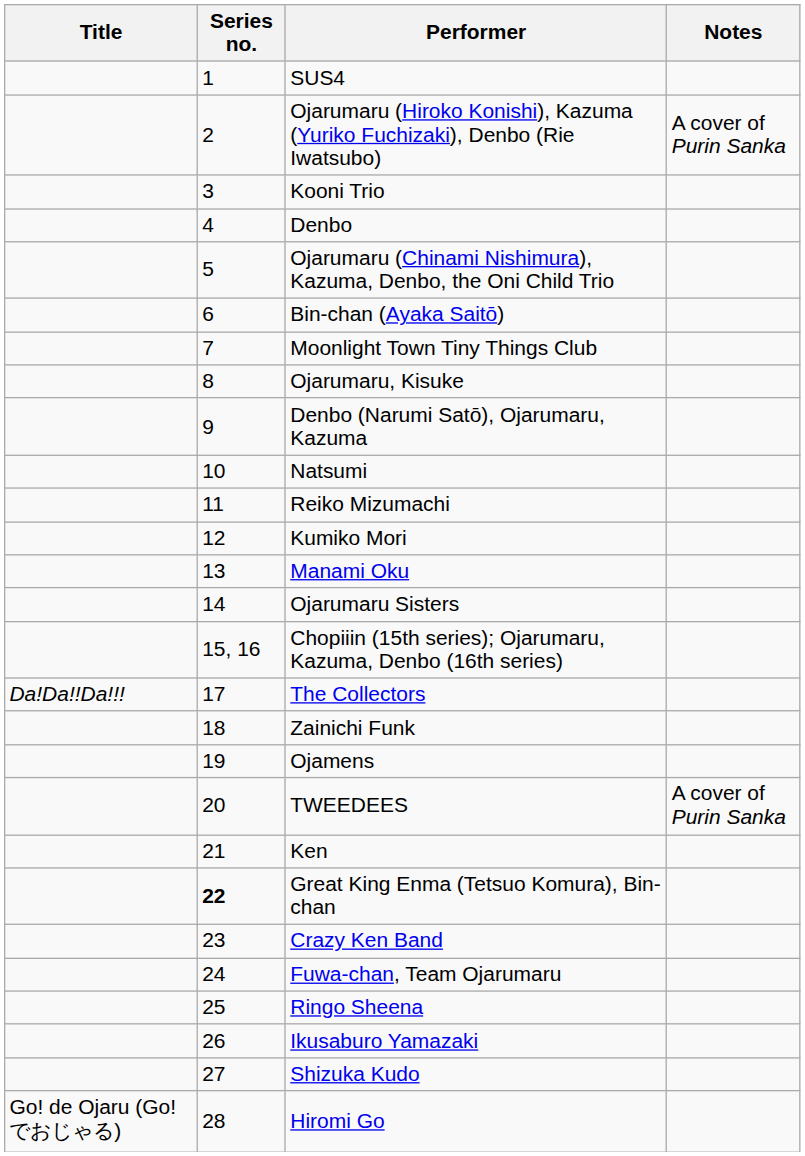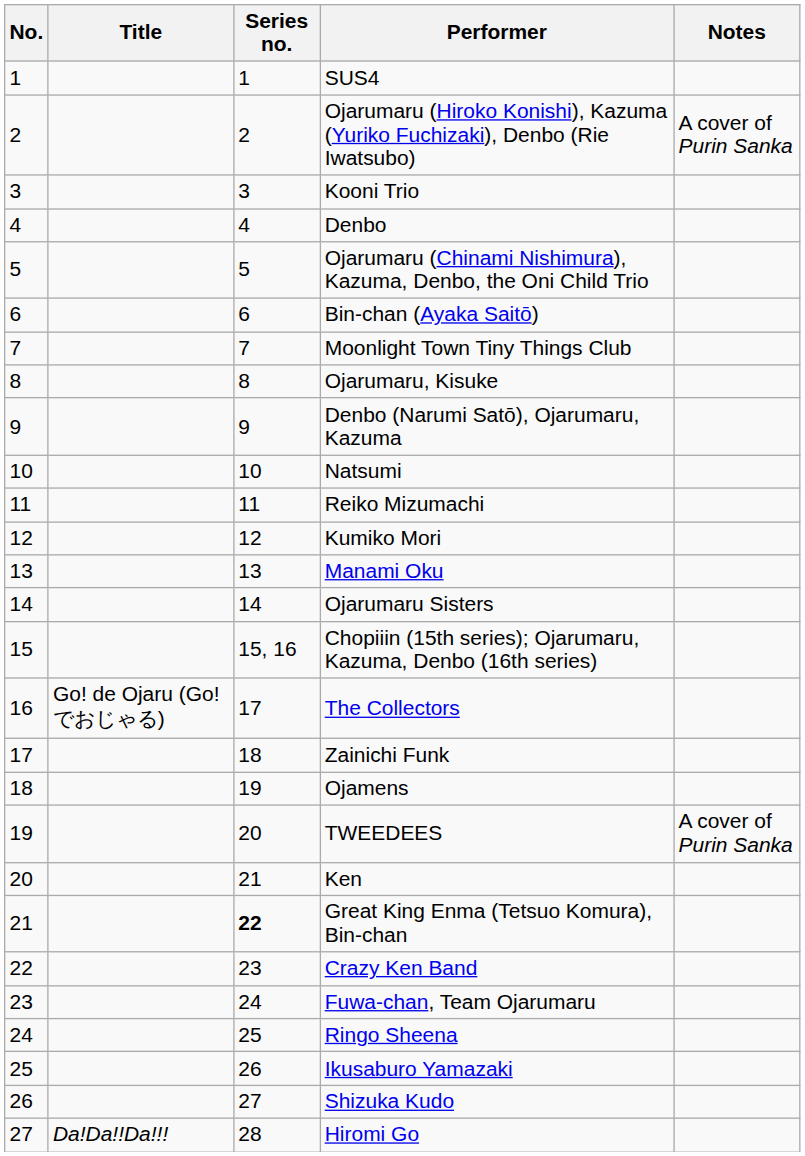+ column: No. | 1 | 2 | 3 | 4 | 5 | 6 | 7 | 8 | 9 | 10 | 11 | 12 | 13 | 14 | 15 | 16 | 17 | 18 | 19 | 20 | 21 | 22 | 23 | 24 | 25 | 26 | 27
The Collectors | Title: Da!Da!!Da!!! -> Go! de Ojaru (Go!でおじゃる)
Hiromi Go | Title: Go! de Ojaru (Go!でおじゃる) -> Da!Da!!Da!!!
